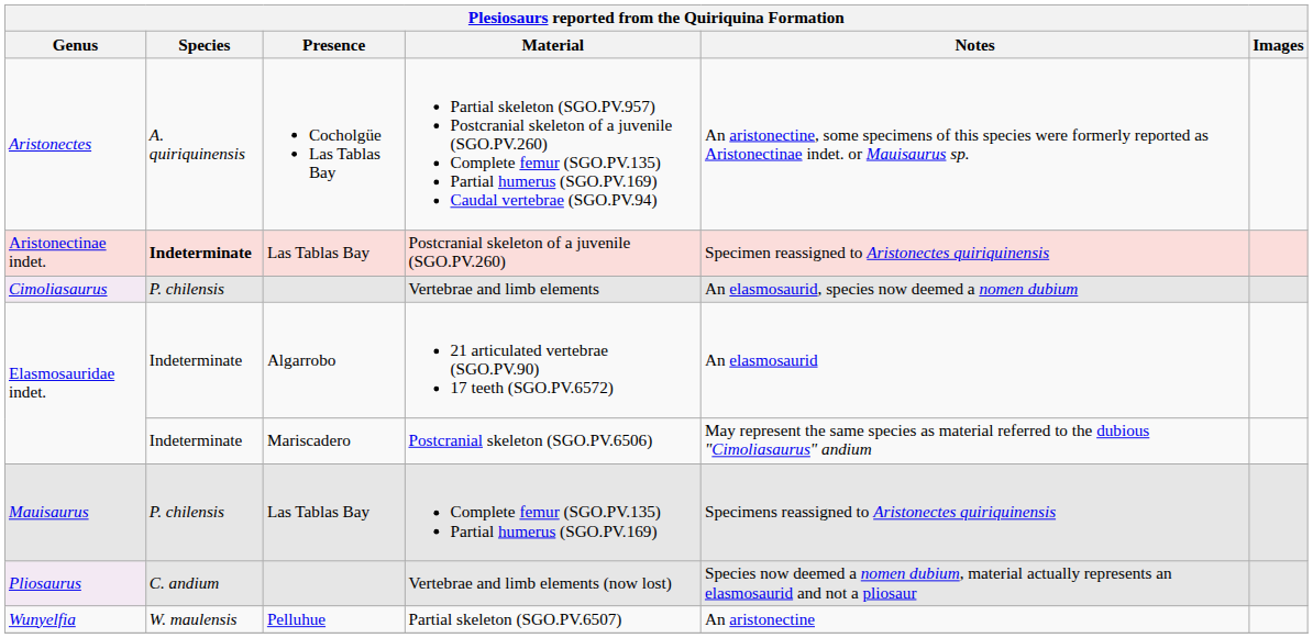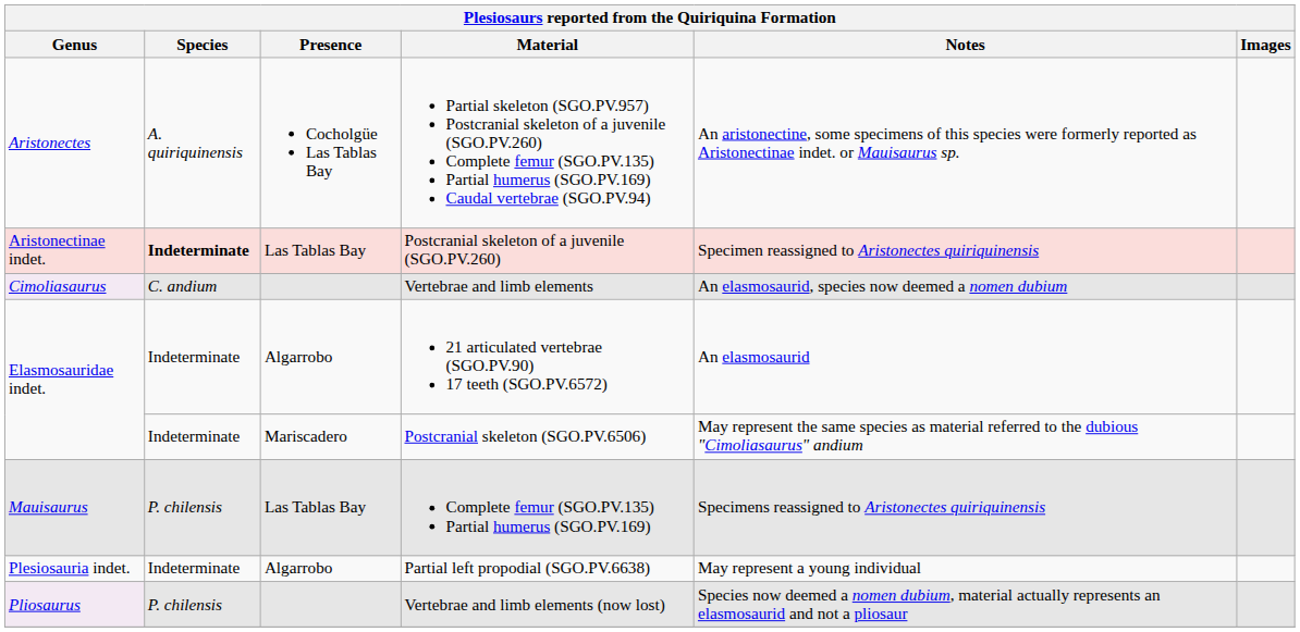Vertebrae and limb elements | Species: P. chilensis -> C. andium
+ row: Plesiosauria indet. | Indeterminate | Algarrobo | Partial left propodial (SGO.PV.6638) | May represent a young individual
Vertebrae and limb elements (now lost) | Species: C. andium -> P. chilensis
- row: Wunyelfia | W. maulensis | Pelluhue | Partial skeleton (SGO.PV.6507) | An aristonectine
